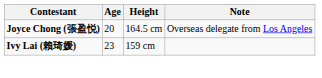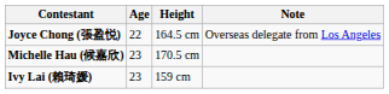Joyce Chong (張盈悦) | Age: 20 -> 22
+ row: Michelle Hau (候嘉欣) | 23 | 170.5 cm
